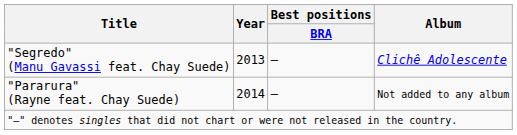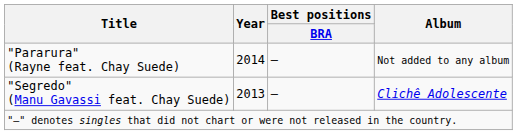rows swapped: "Segredo" (Manu Gavassi feat. Chay Suede) <-> "Pararura" (Rayne feat. Chay Suede)
